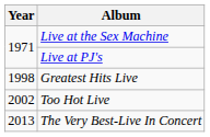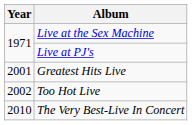Greatest Hits Live | Year: 1998 -> 2001
The Very Best-Live In Concert | Year: 2013 -> 2010
